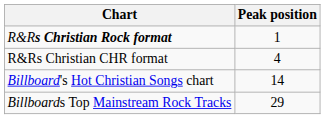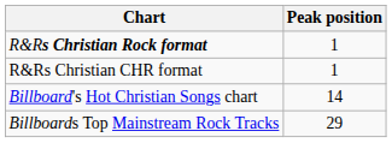R&Rs Christian CHR format | Peak position: 4 -> 1
